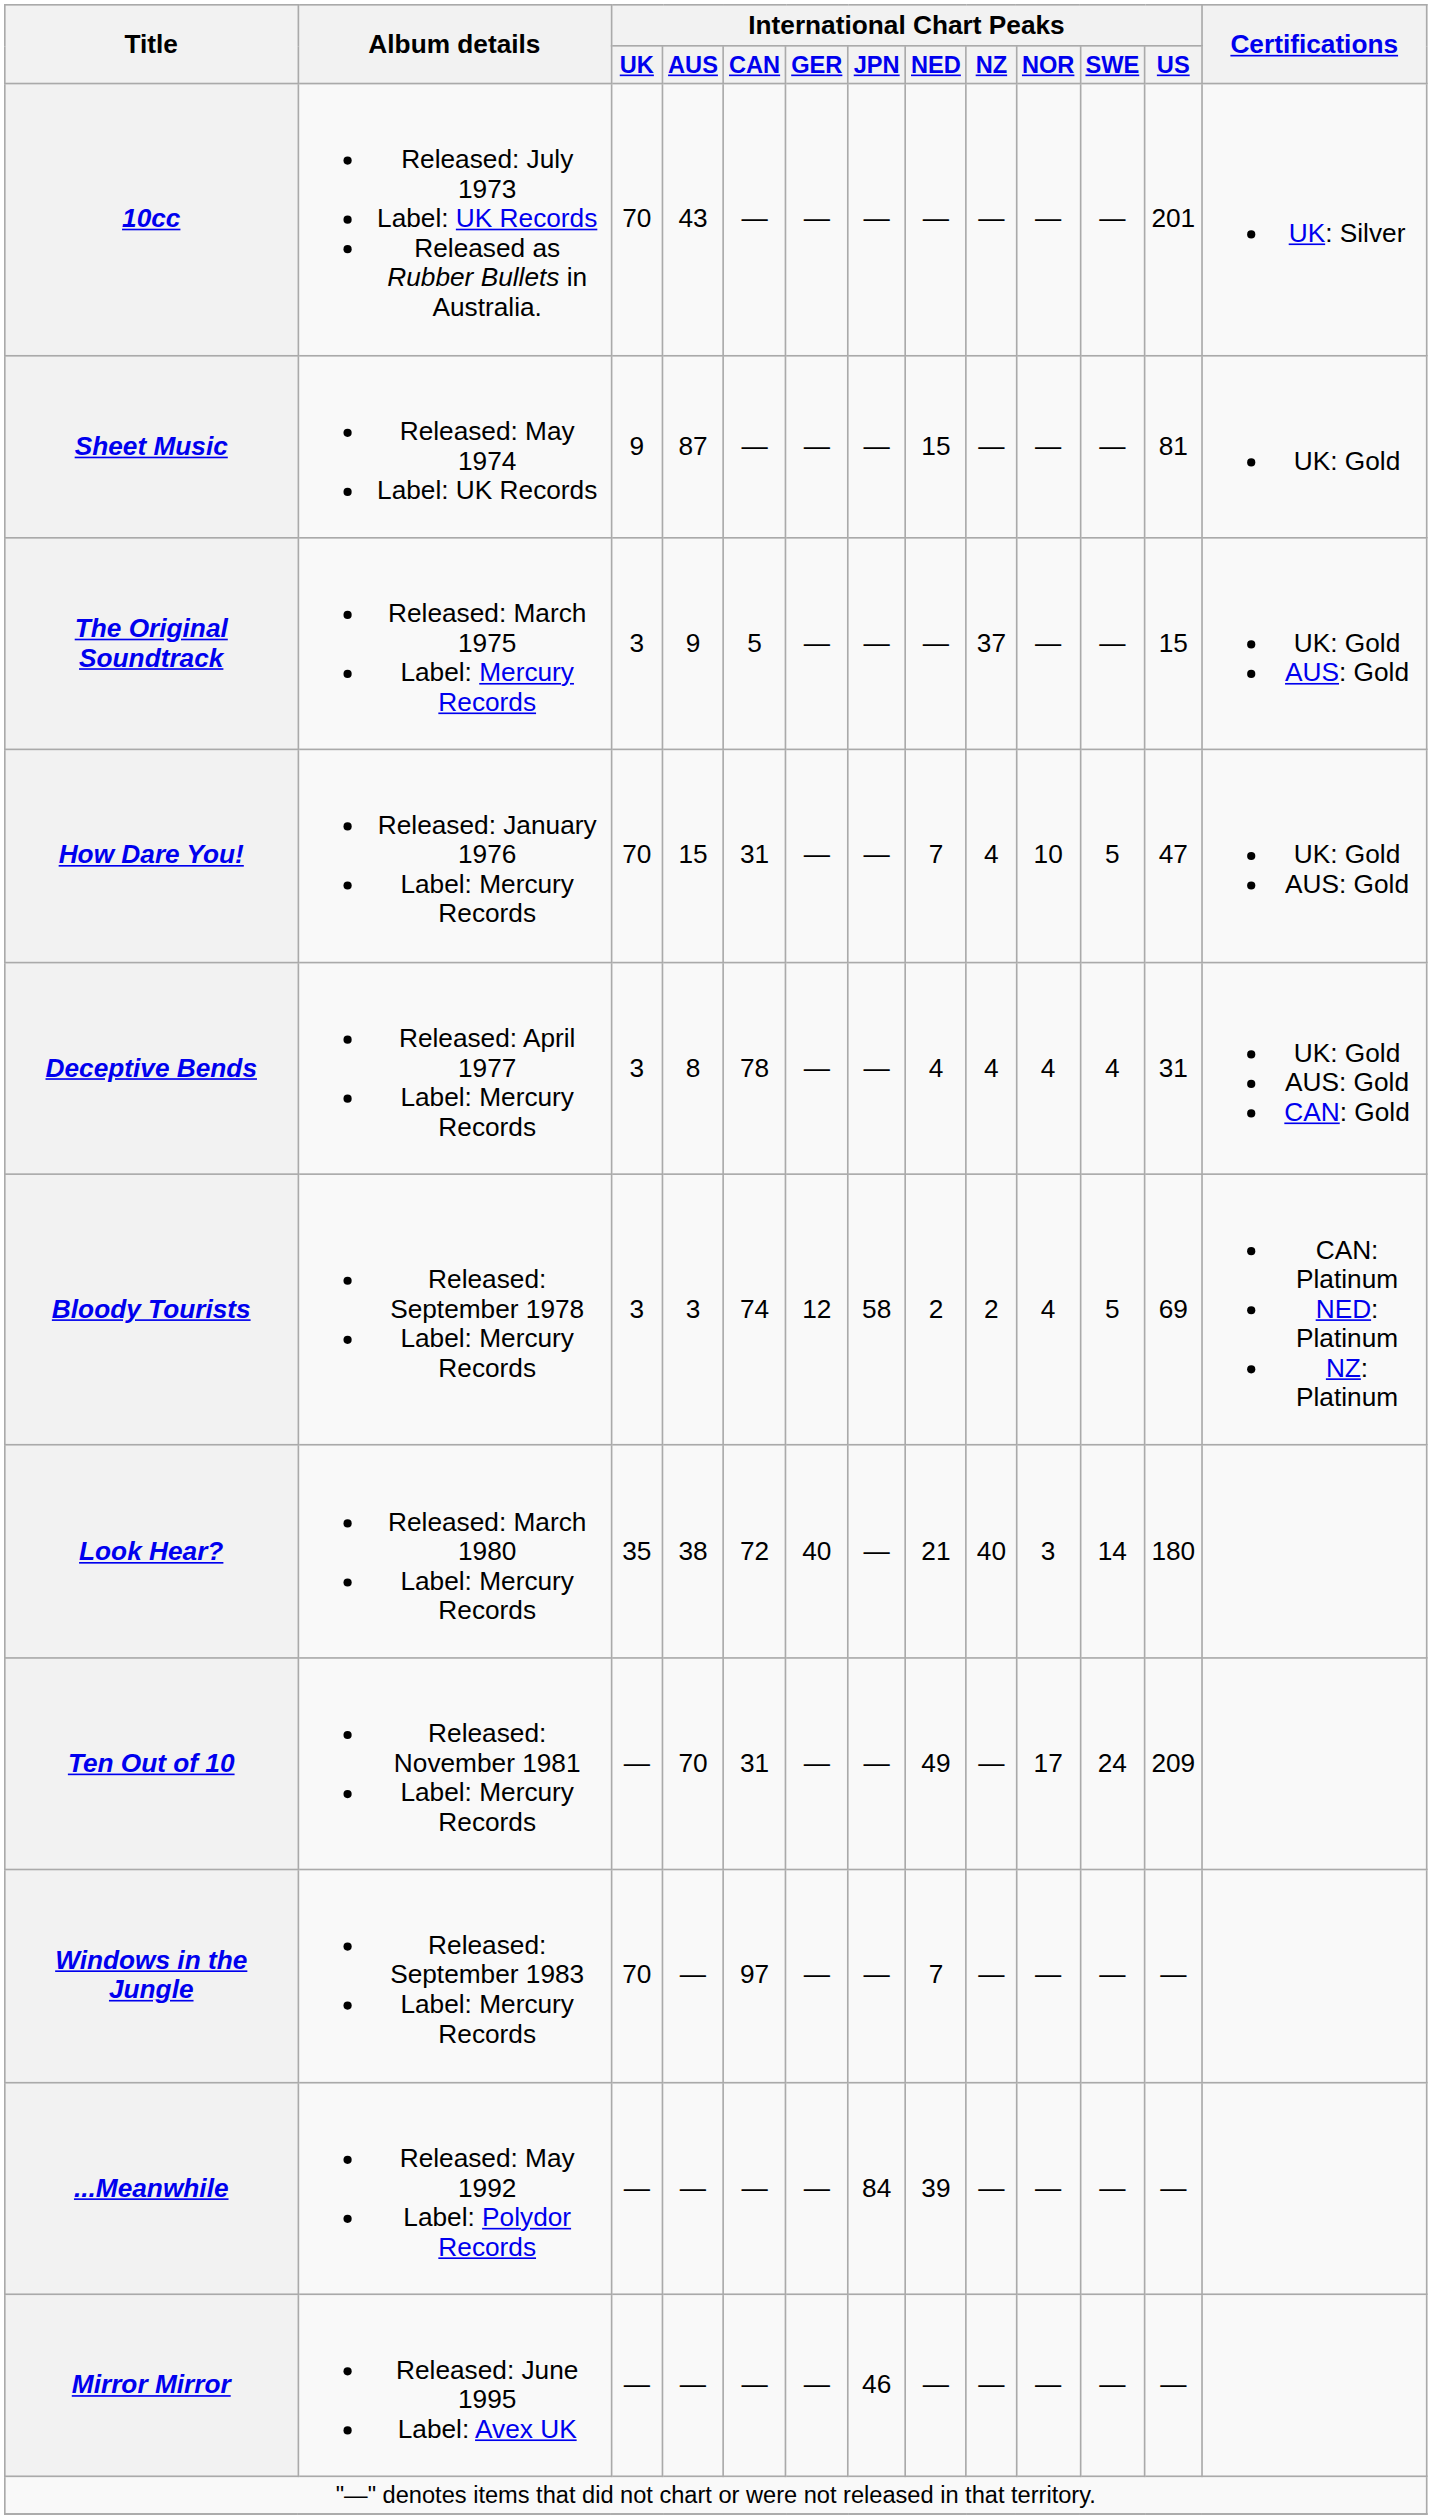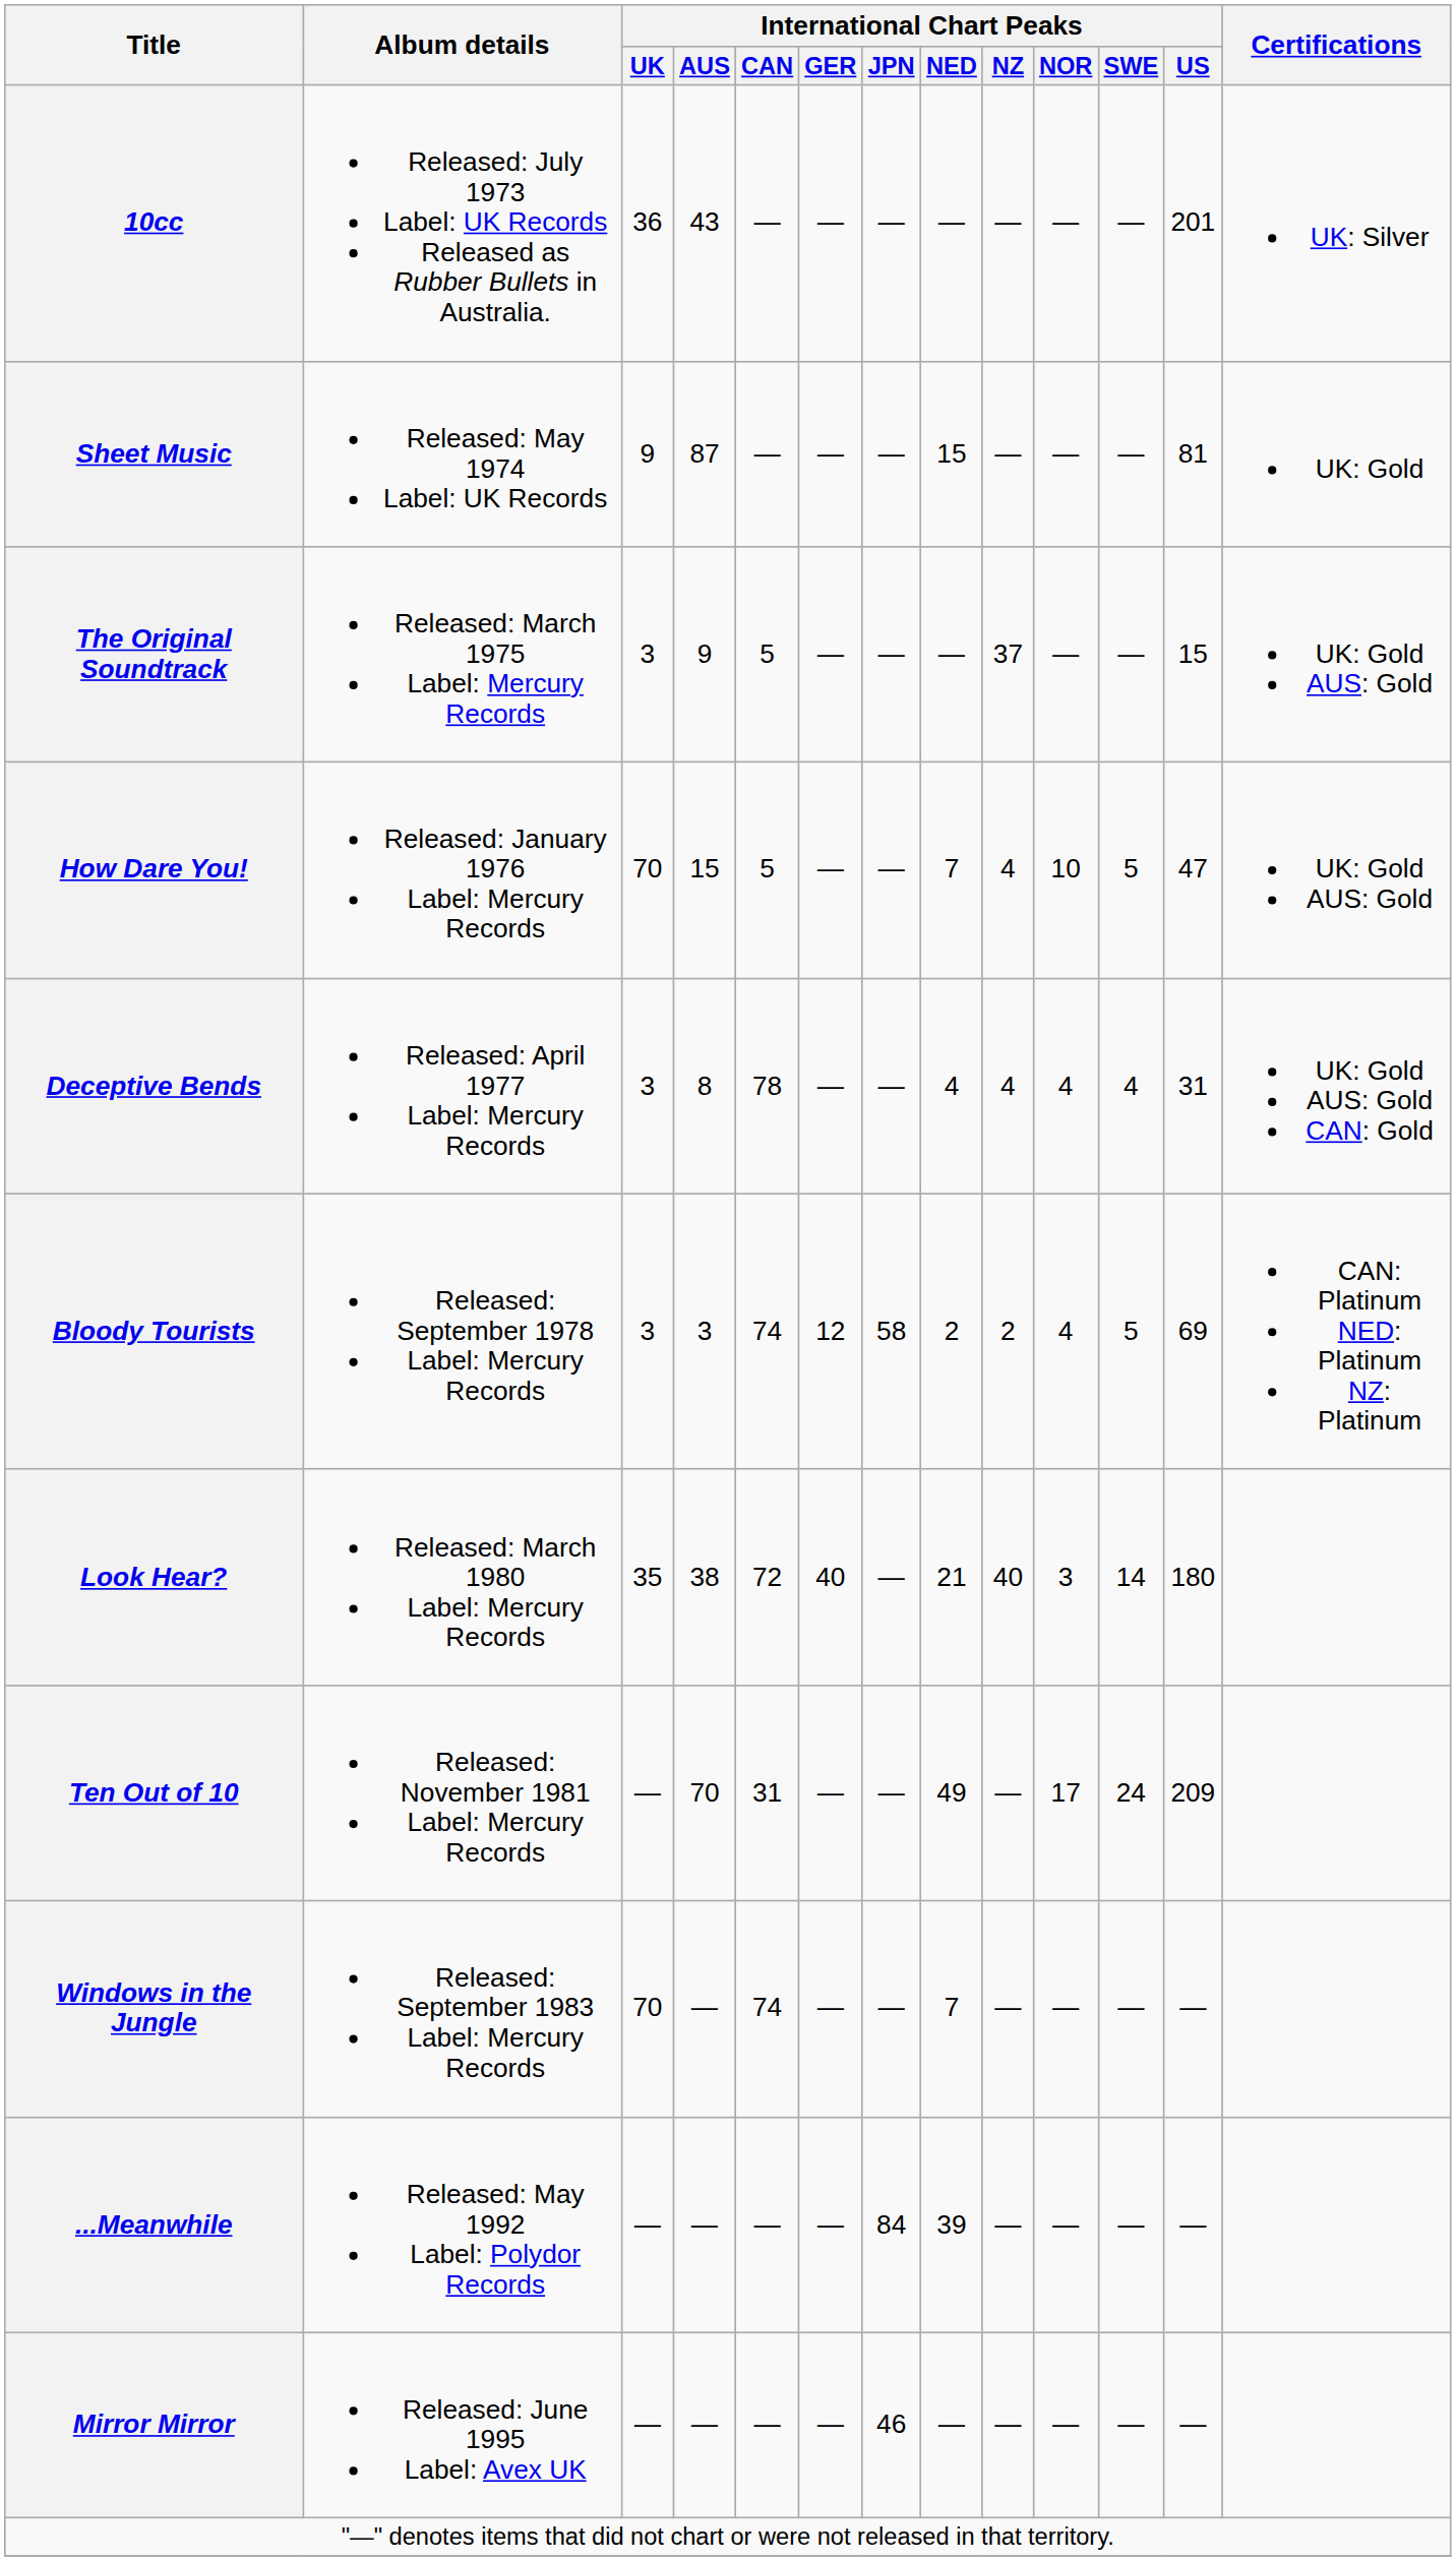10cc | International Chart Peaks / UK: 70 -> 36
How Dare You! | International Chart Peaks / CAN: 31 -> 5
Windows in the Jungle | International Chart Peaks / CAN: 97 -> 74
